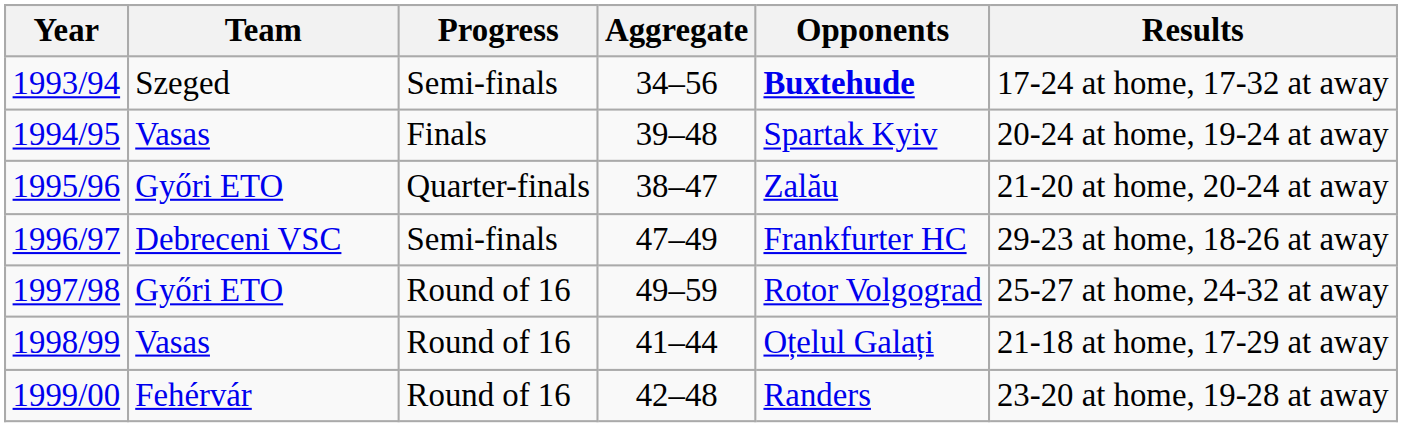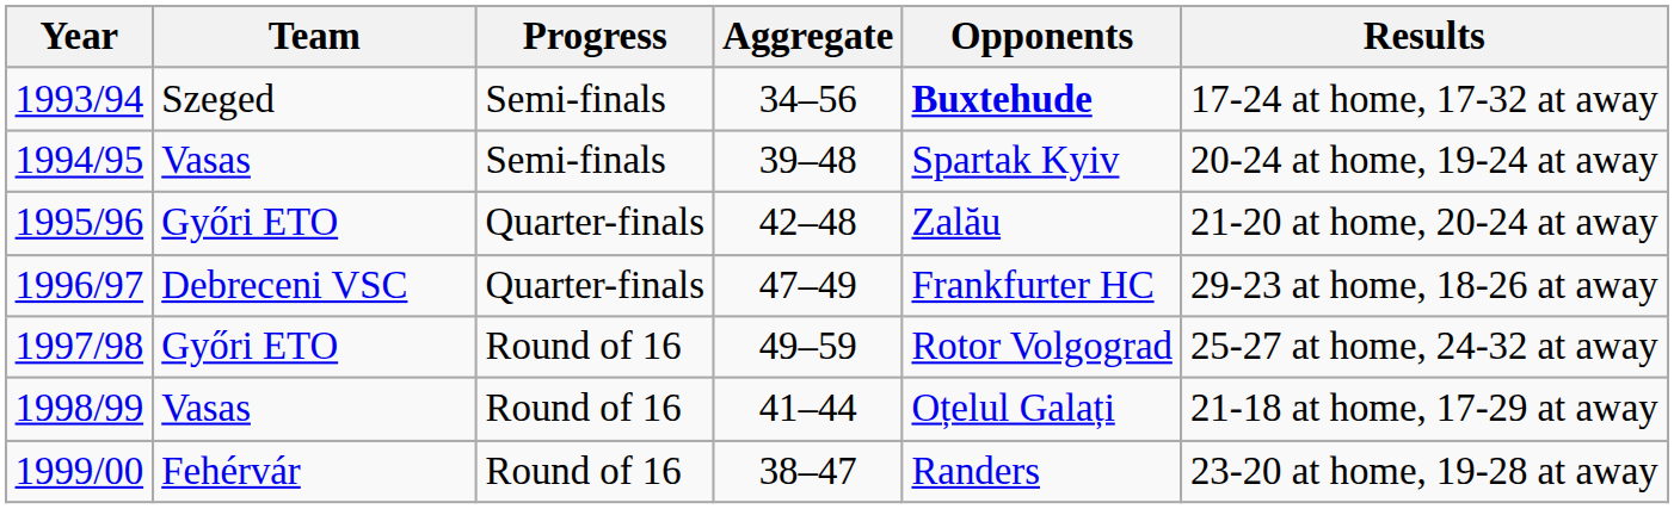1994/95 | Progress: Finals -> Semi-finals
1995/96 | Aggregate: 38–47 -> 42–48
1996/97 | Progress: Semi-finals -> Quarter-finals
1999/00 | Aggregate: 42–48 -> 38–47
